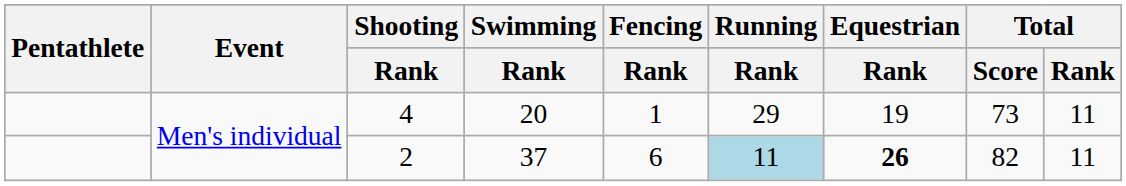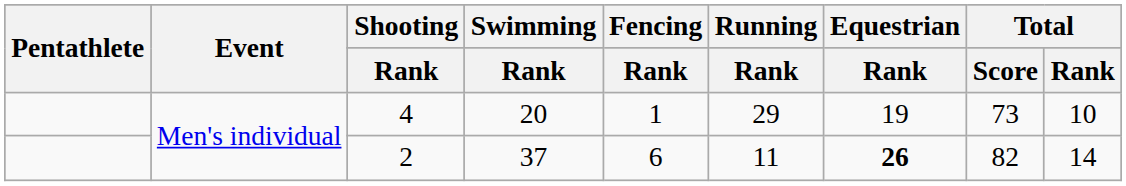4 | Total / Rank: 11 -> 10
2 | Running / Rank: lightblue background -> no background
2 | Total / Rank: 11 -> 14
